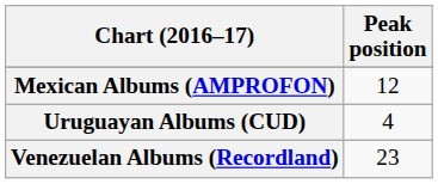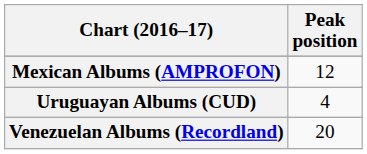Venezuelan Albums (Recordland) | Peak position: 23 -> 20
